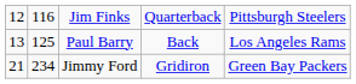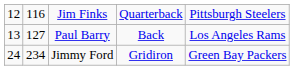Paul Barry | column 2: 125 -> 127
Jimmy Ford | column 1: 21 -> 24
